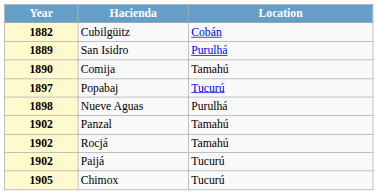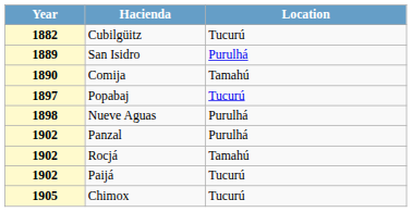Cubilgüitz | Location: Cobán -> Tucurú
Panzal | Location: Tamahú -> Purulhá
